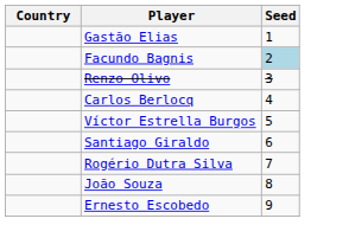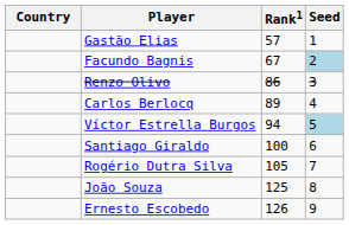+ column: Rank1 | 57 | 67 | 86 | 89 | 94 | 100 | 105 | 125 | 126
Víctor Estrella Burgos | Seed: no background -> lightblue background
